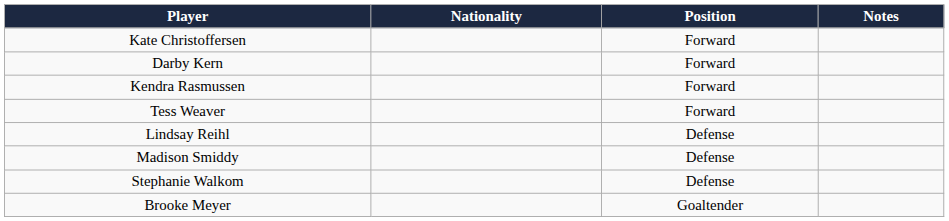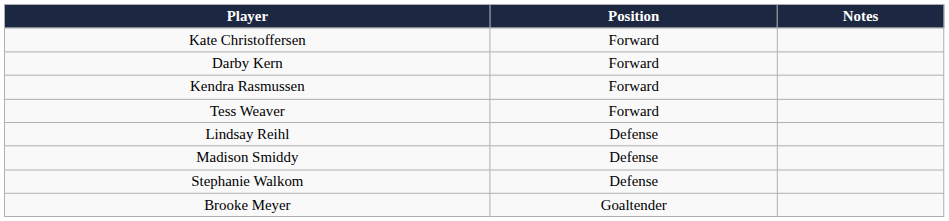- column: Nationality
